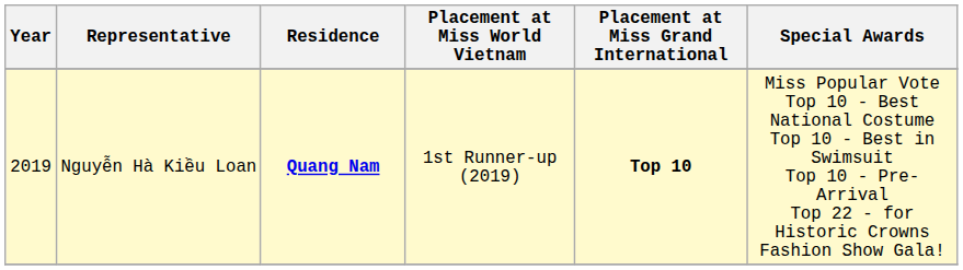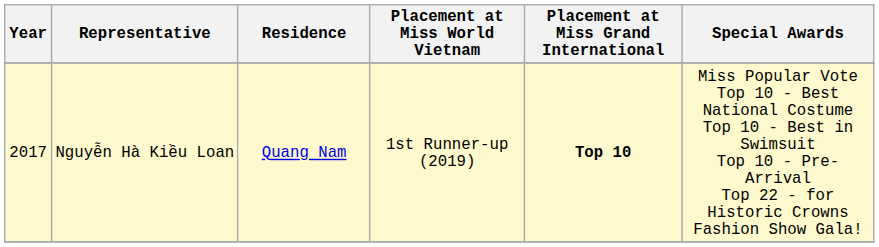Nguyễn Hà Kiều Loan | Year: 2019 -> 2017
Nguyễn Hà Kiều Loan | Residence: bold -> normal
